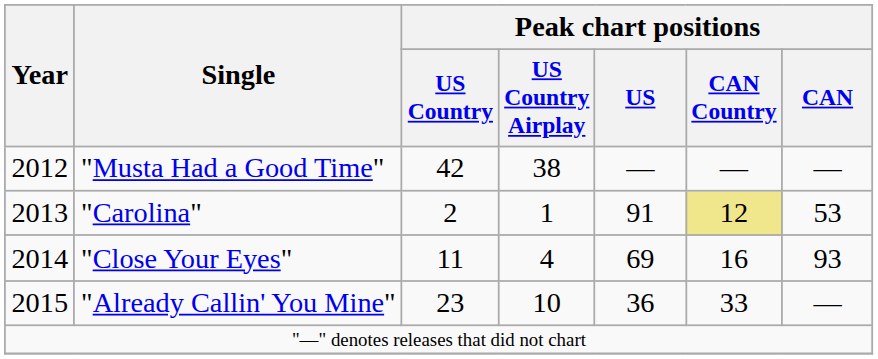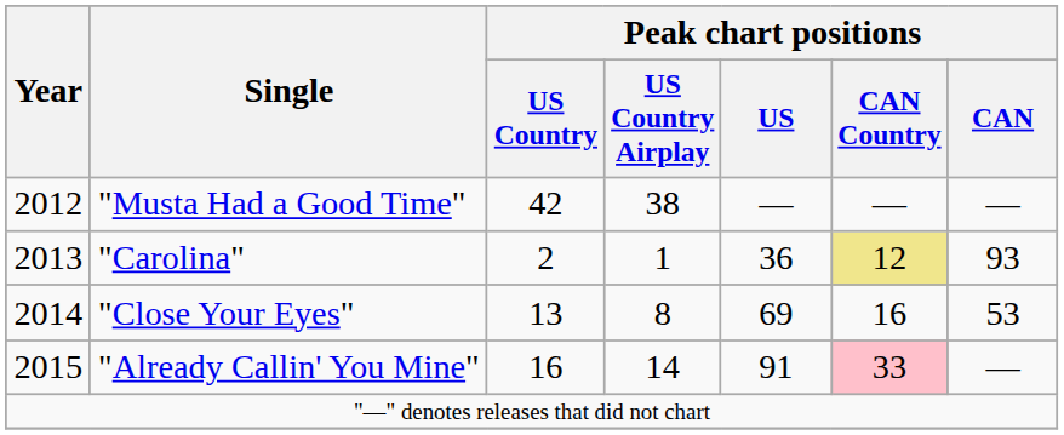"Carolina" | Peak chart positions / US: 91 -> 36
"Carolina" | Peak chart positions / CAN: 53 -> 93
"Close Your Eyes" | Peak chart positions / US Country: 11 -> 13
"Close Your Eyes" | Peak chart positions / US Country Airplay: 4 -> 8
"Close Your Eyes" | Peak chart positions / CAN: 93 -> 53
"Already Callin' You Mine" | Peak chart positions / US Country: 23 -> 16
"Already Callin' You Mine" | Peak chart positions / US Country Airplay: 10 -> 14
"Already Callin' You Mine" | Peak chart positions / US: 36 -> 91
"Already Callin' You Mine" | Peak chart positions / CAN Country: no background -> pink background
